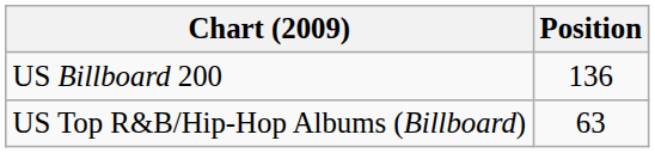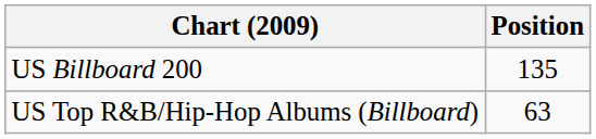US Billboard 200 | Position: 136 -> 135
